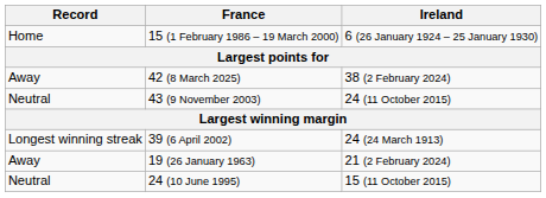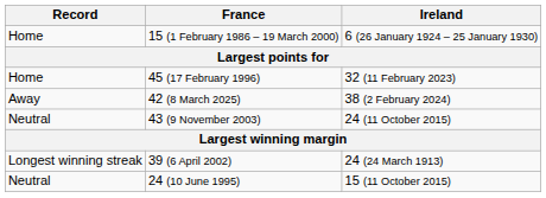+ row: Home | 45 (17 February 1996) | 32 (11 February 2023)
- row: Away | 19 (26 January 1963) | 21 (2 February 2024)
